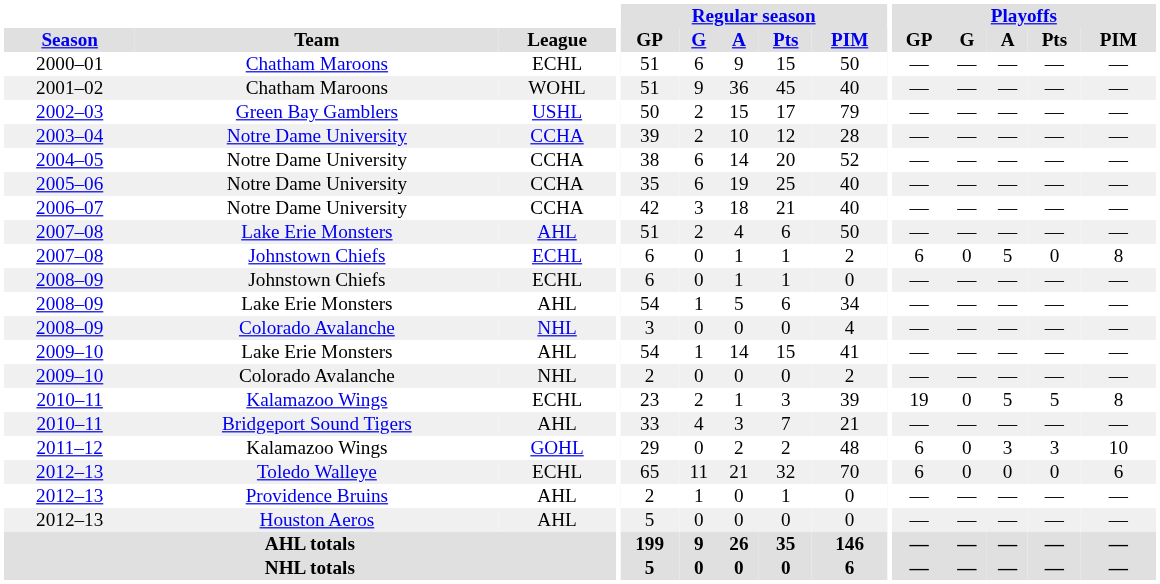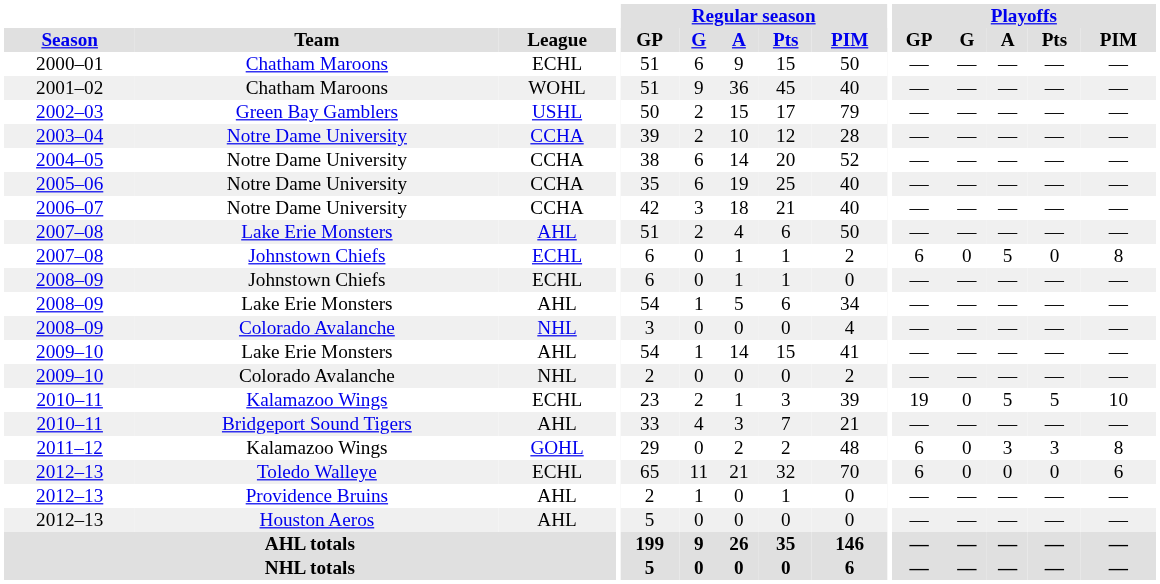2010–11 / Kalamazoo Wings | Playoffs / PIM: 8 -> 10
2011–12 | Playoffs / PIM: 10 -> 8
